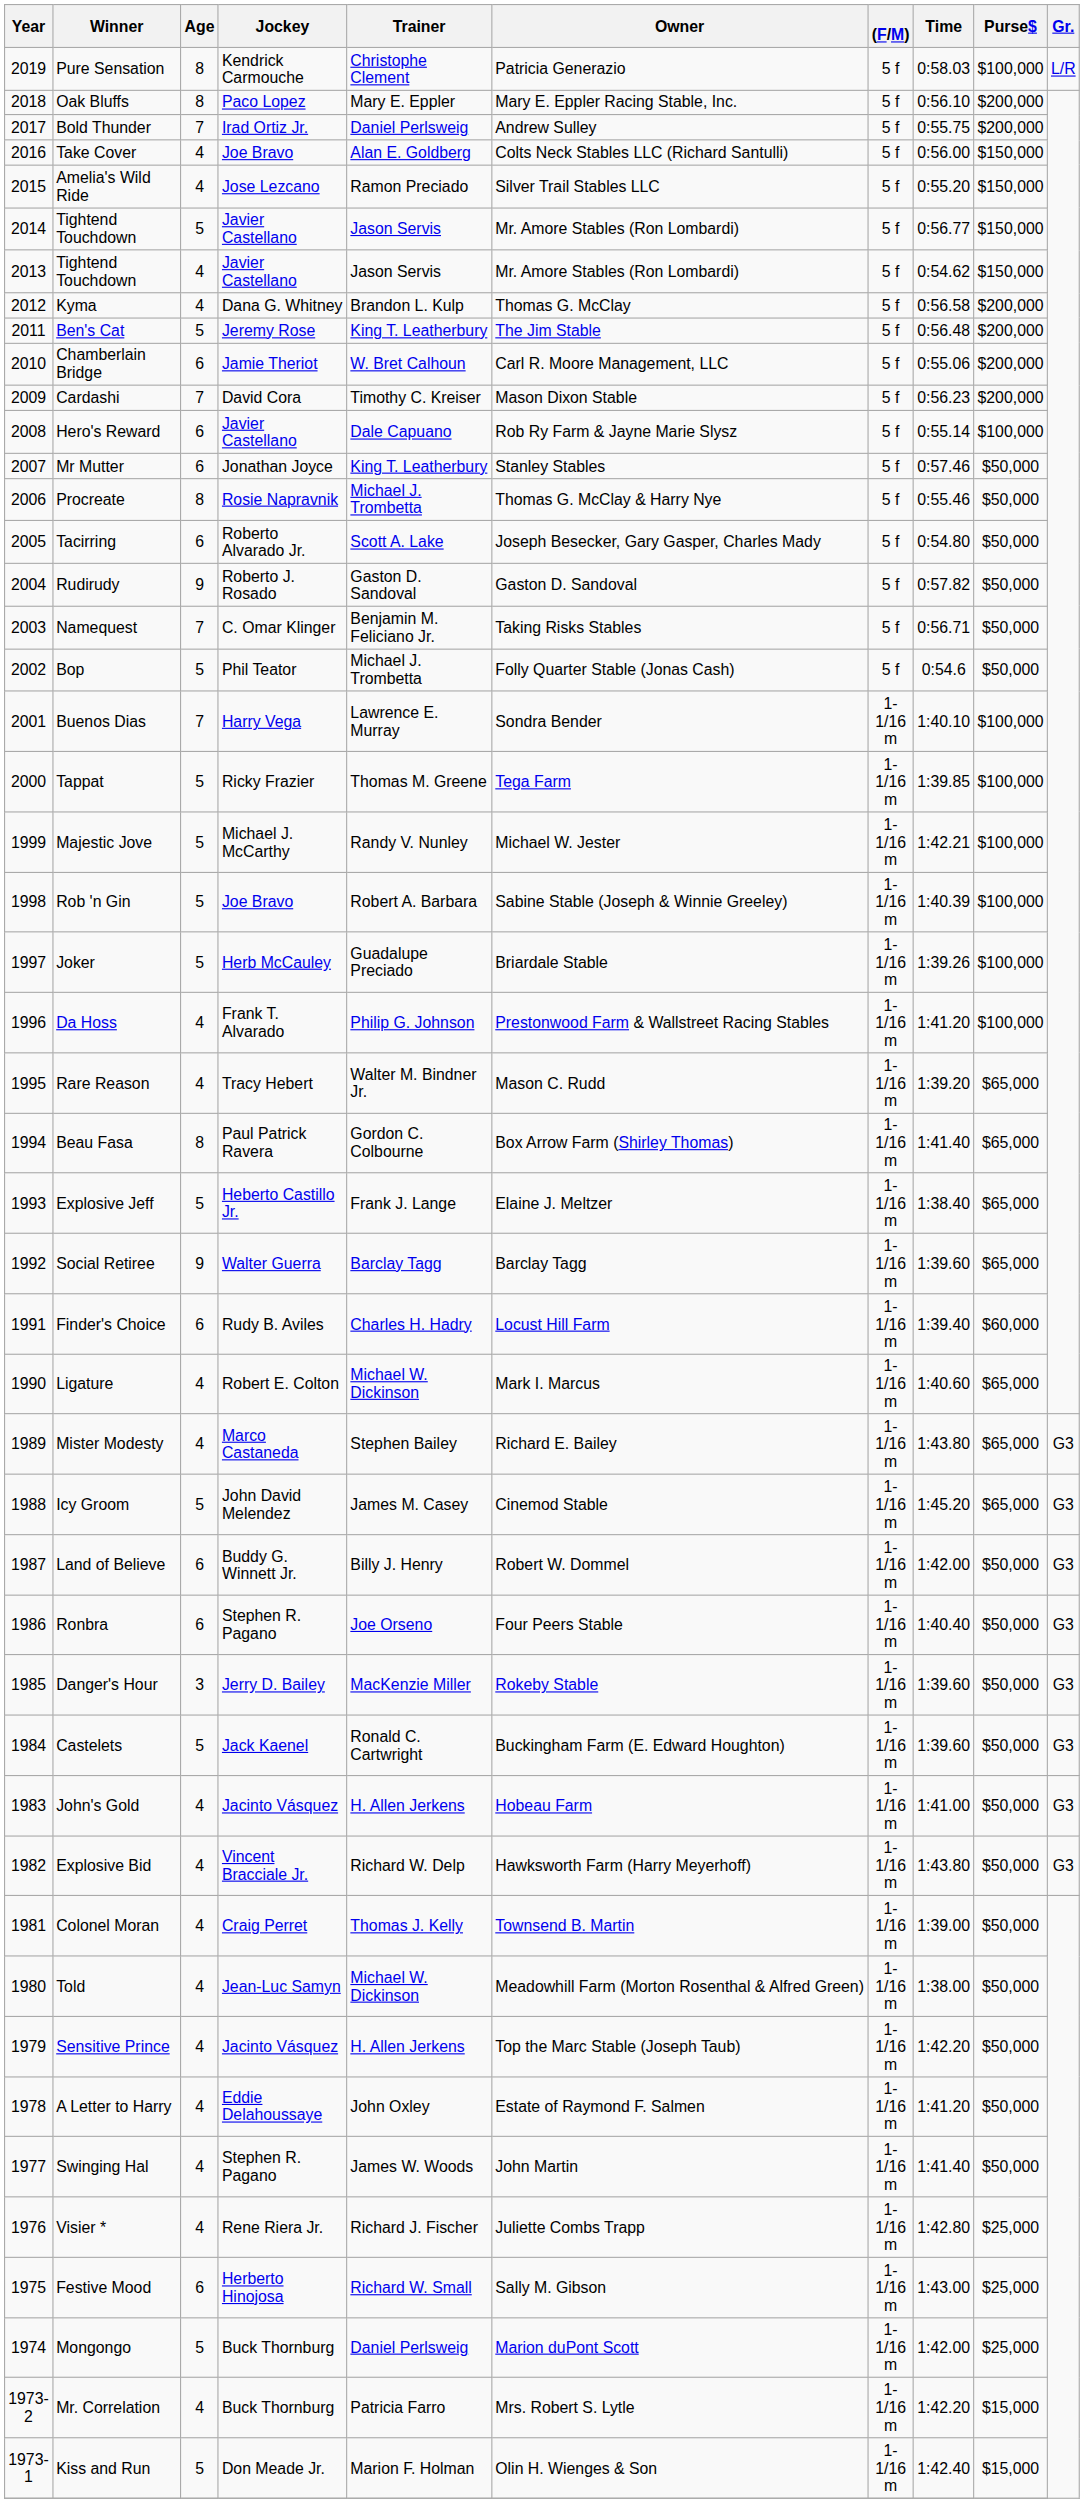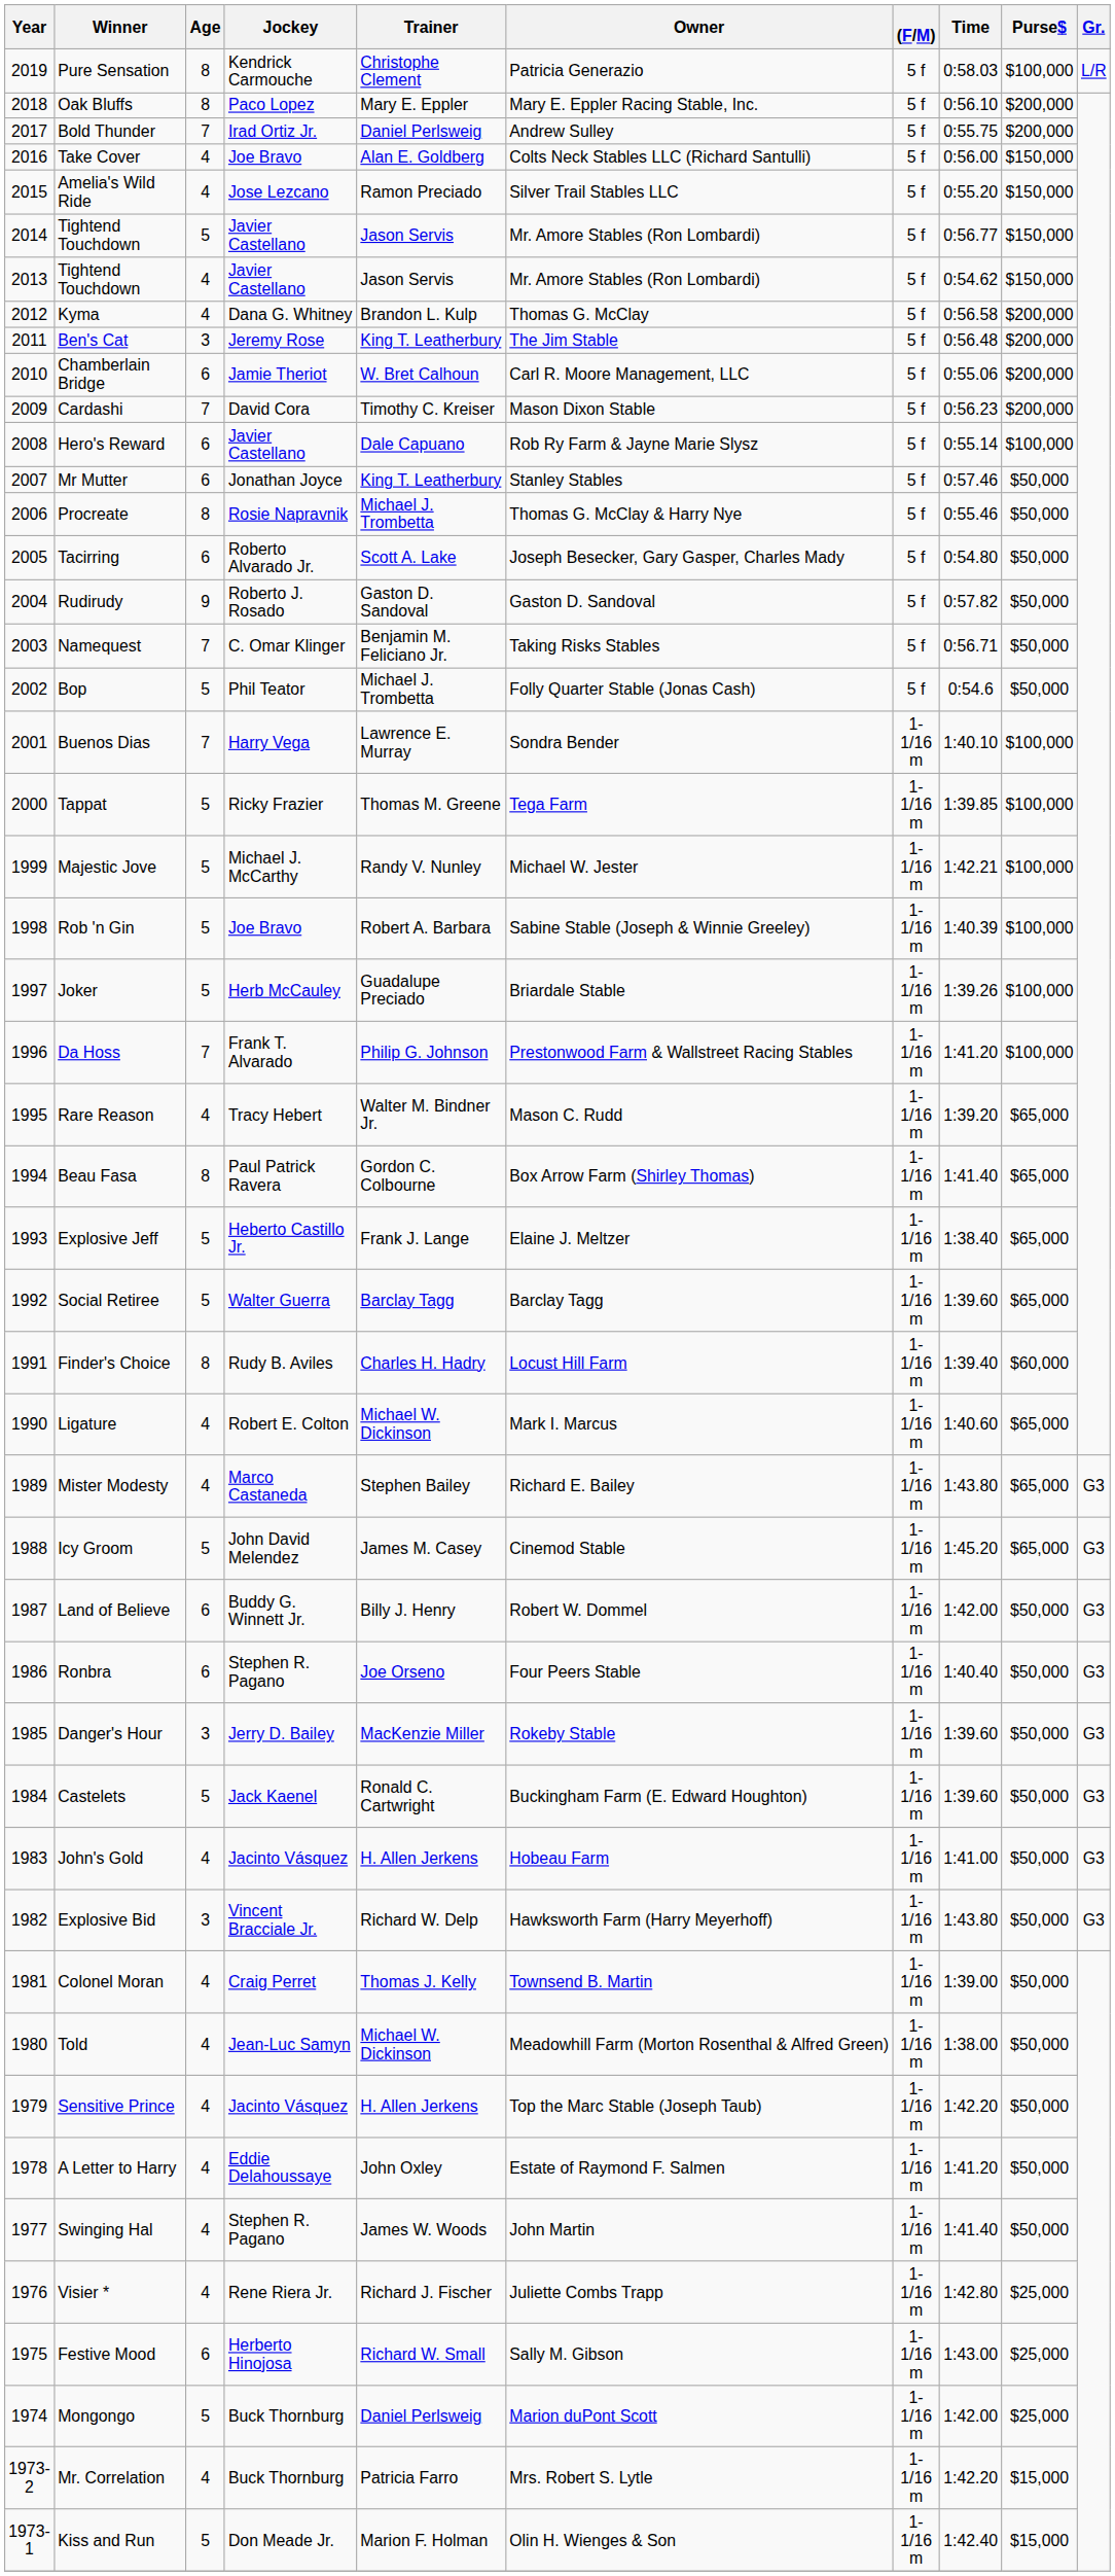Ben's Cat | Age: 5 -> 3
Da Hoss | Age: 4 -> 7
Social Retiree | Age: 9 -> 5
Finder's Choice | Age: 6 -> 8
Explosive Bid | Age: 4 -> 3
